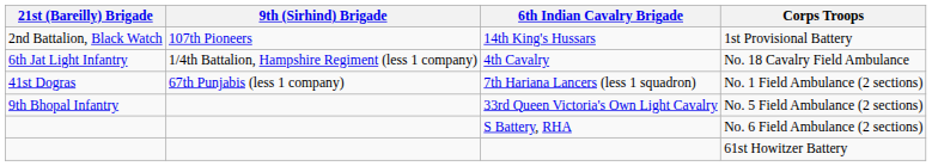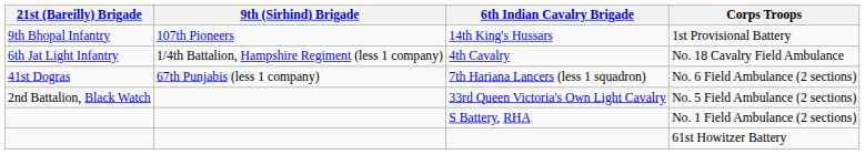14th King's Hussars | 21st (Bareilly) Brigade: 2nd Battalion, Black Watch -> 9th Bhopal Infantry
7th Hariana Lancers (less 1 squadron) | Corps Troops: No. 1 Field Ambulance (2 sections) -> No. 6 Field Ambulance (2 sections)
33rd Queen Victoria's Own Light Cavalry | 21st (Bareilly) Brigade: 9th Bhopal Infantry -> 2nd Battalion, Black Watch
S Battery, RHA | Corps Troops: No. 6 Field Ambulance (2 sections) -> No. 1 Field Ambulance (2 sections)
